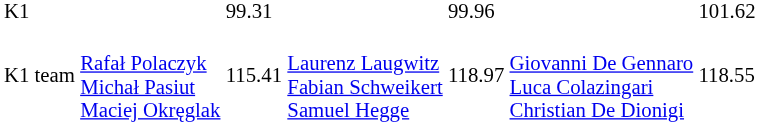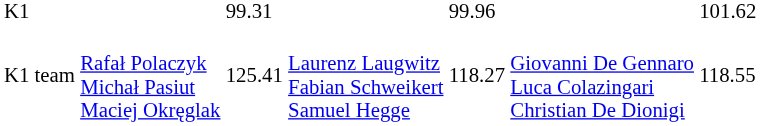K1 team | column 3: 115.41 -> 125.41
K1 team | column 5: 118.97 -> 118.27
